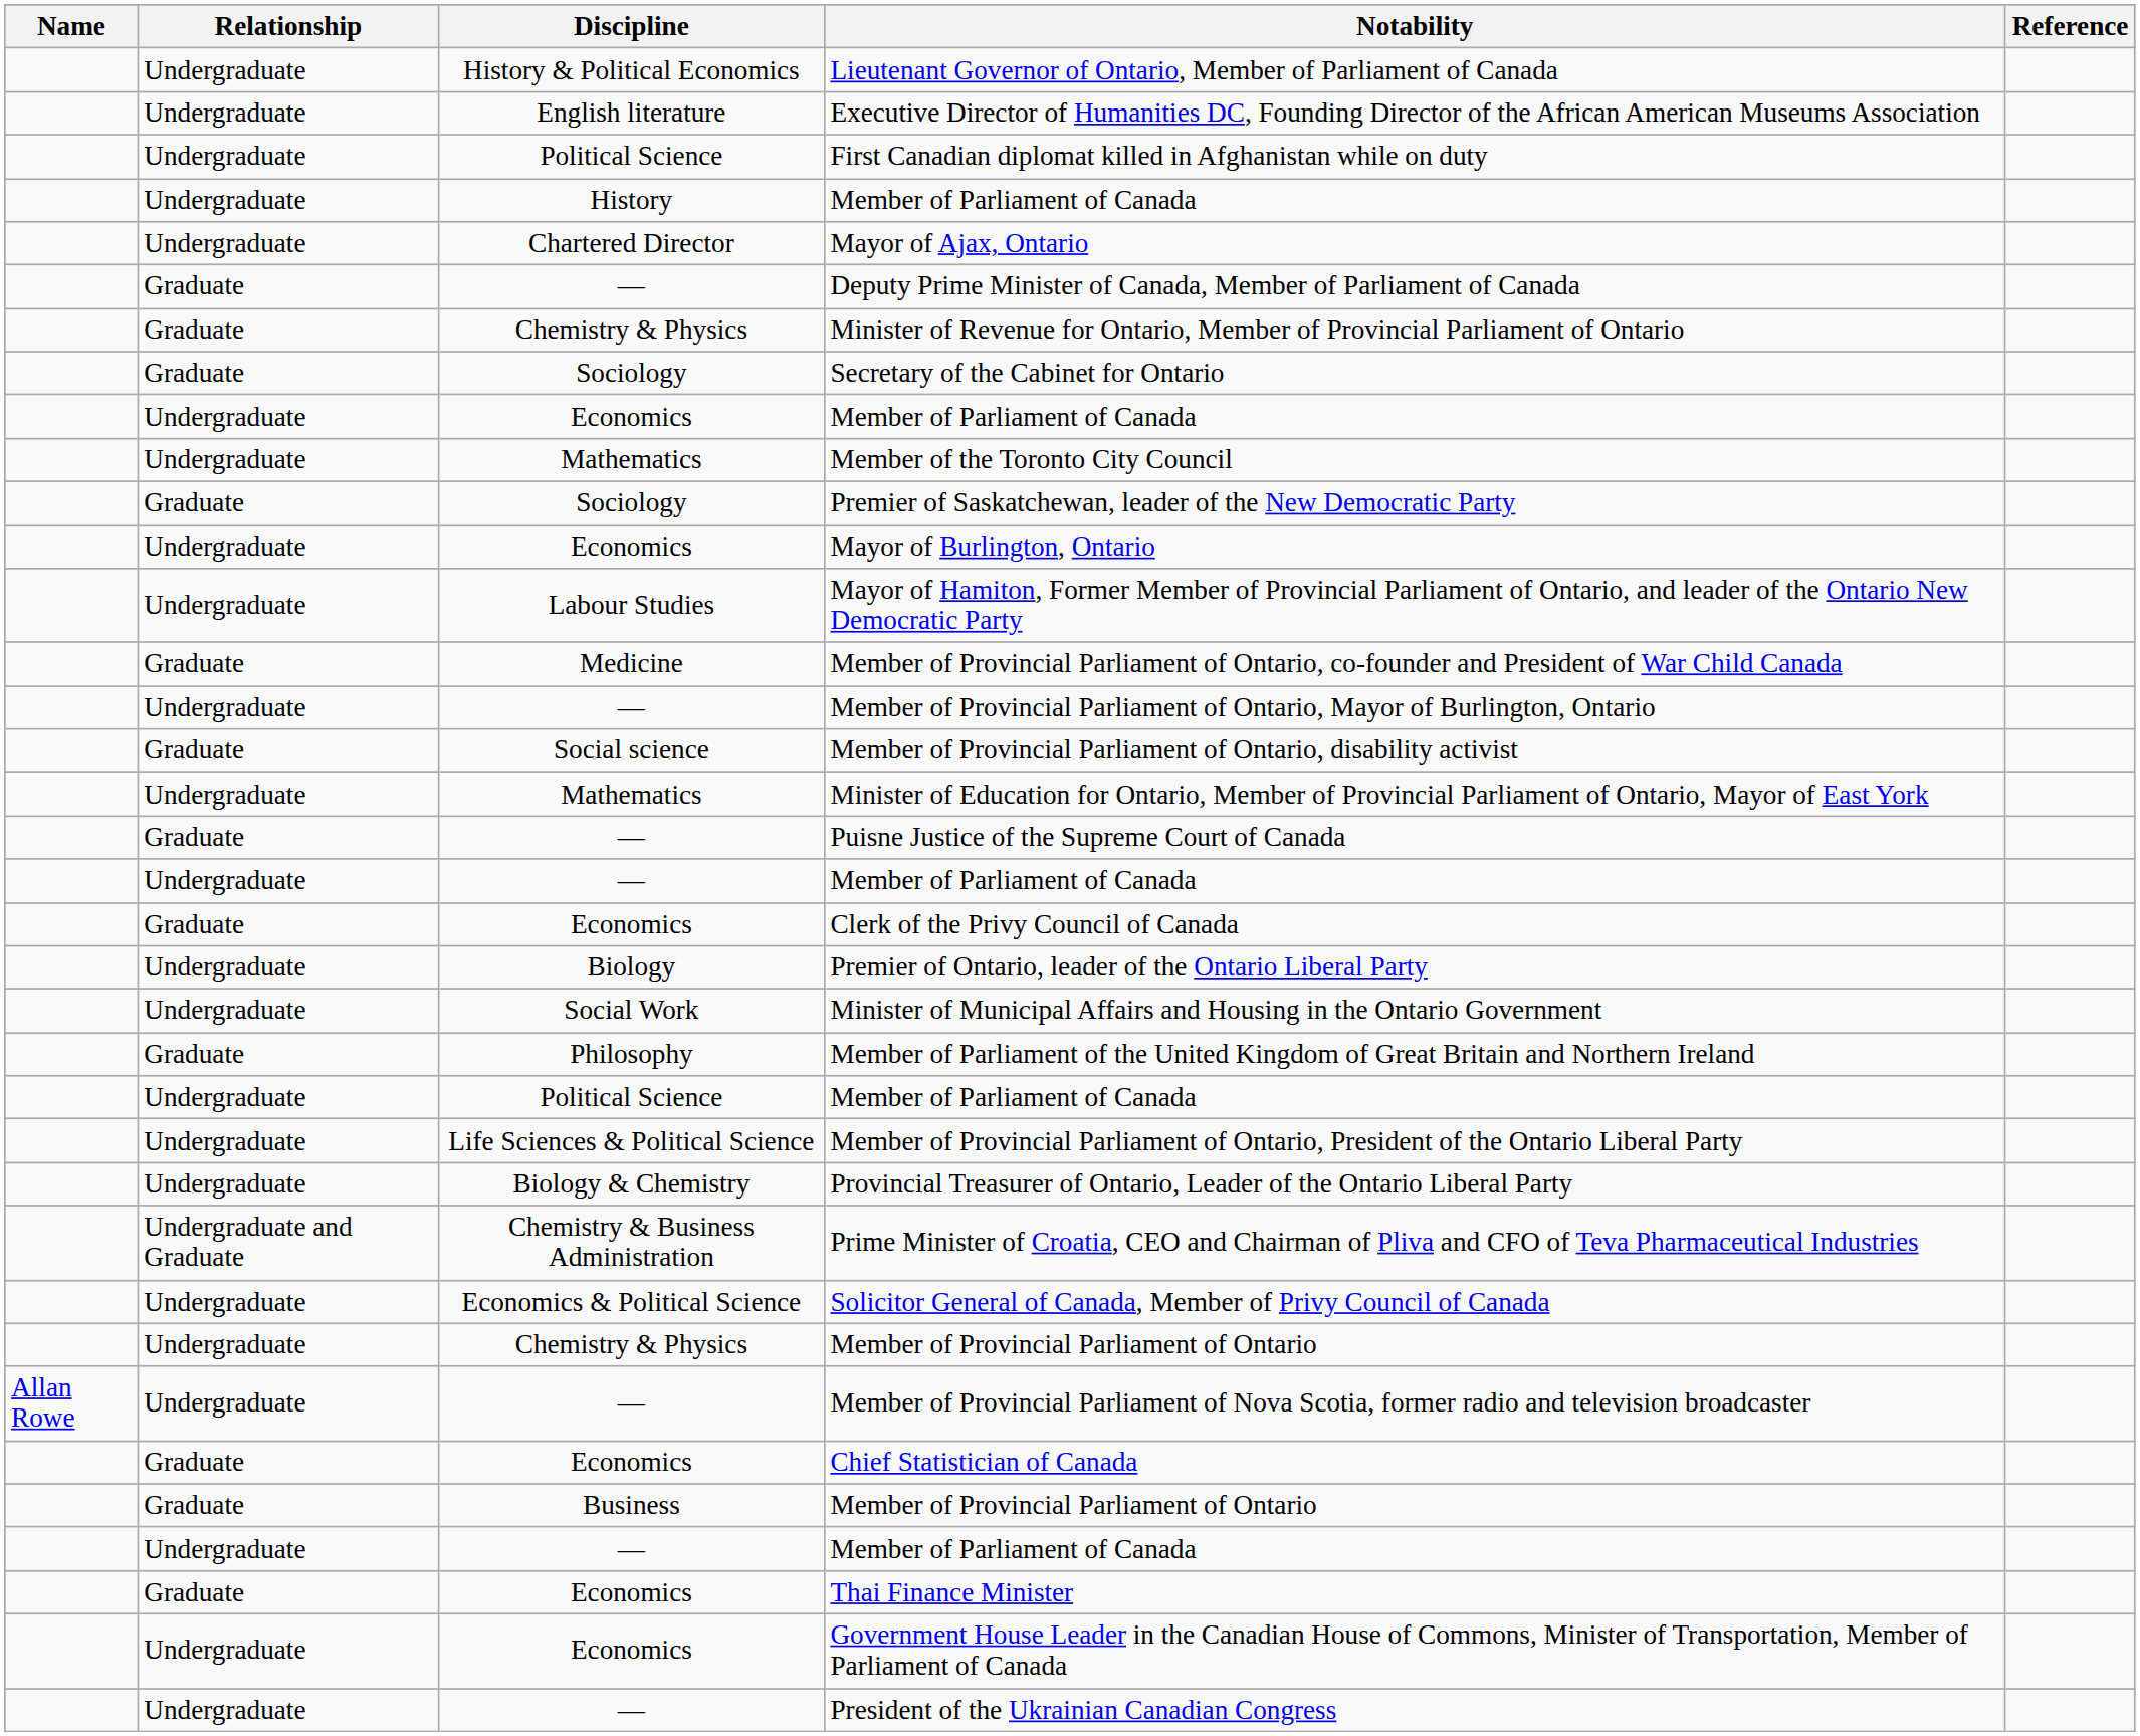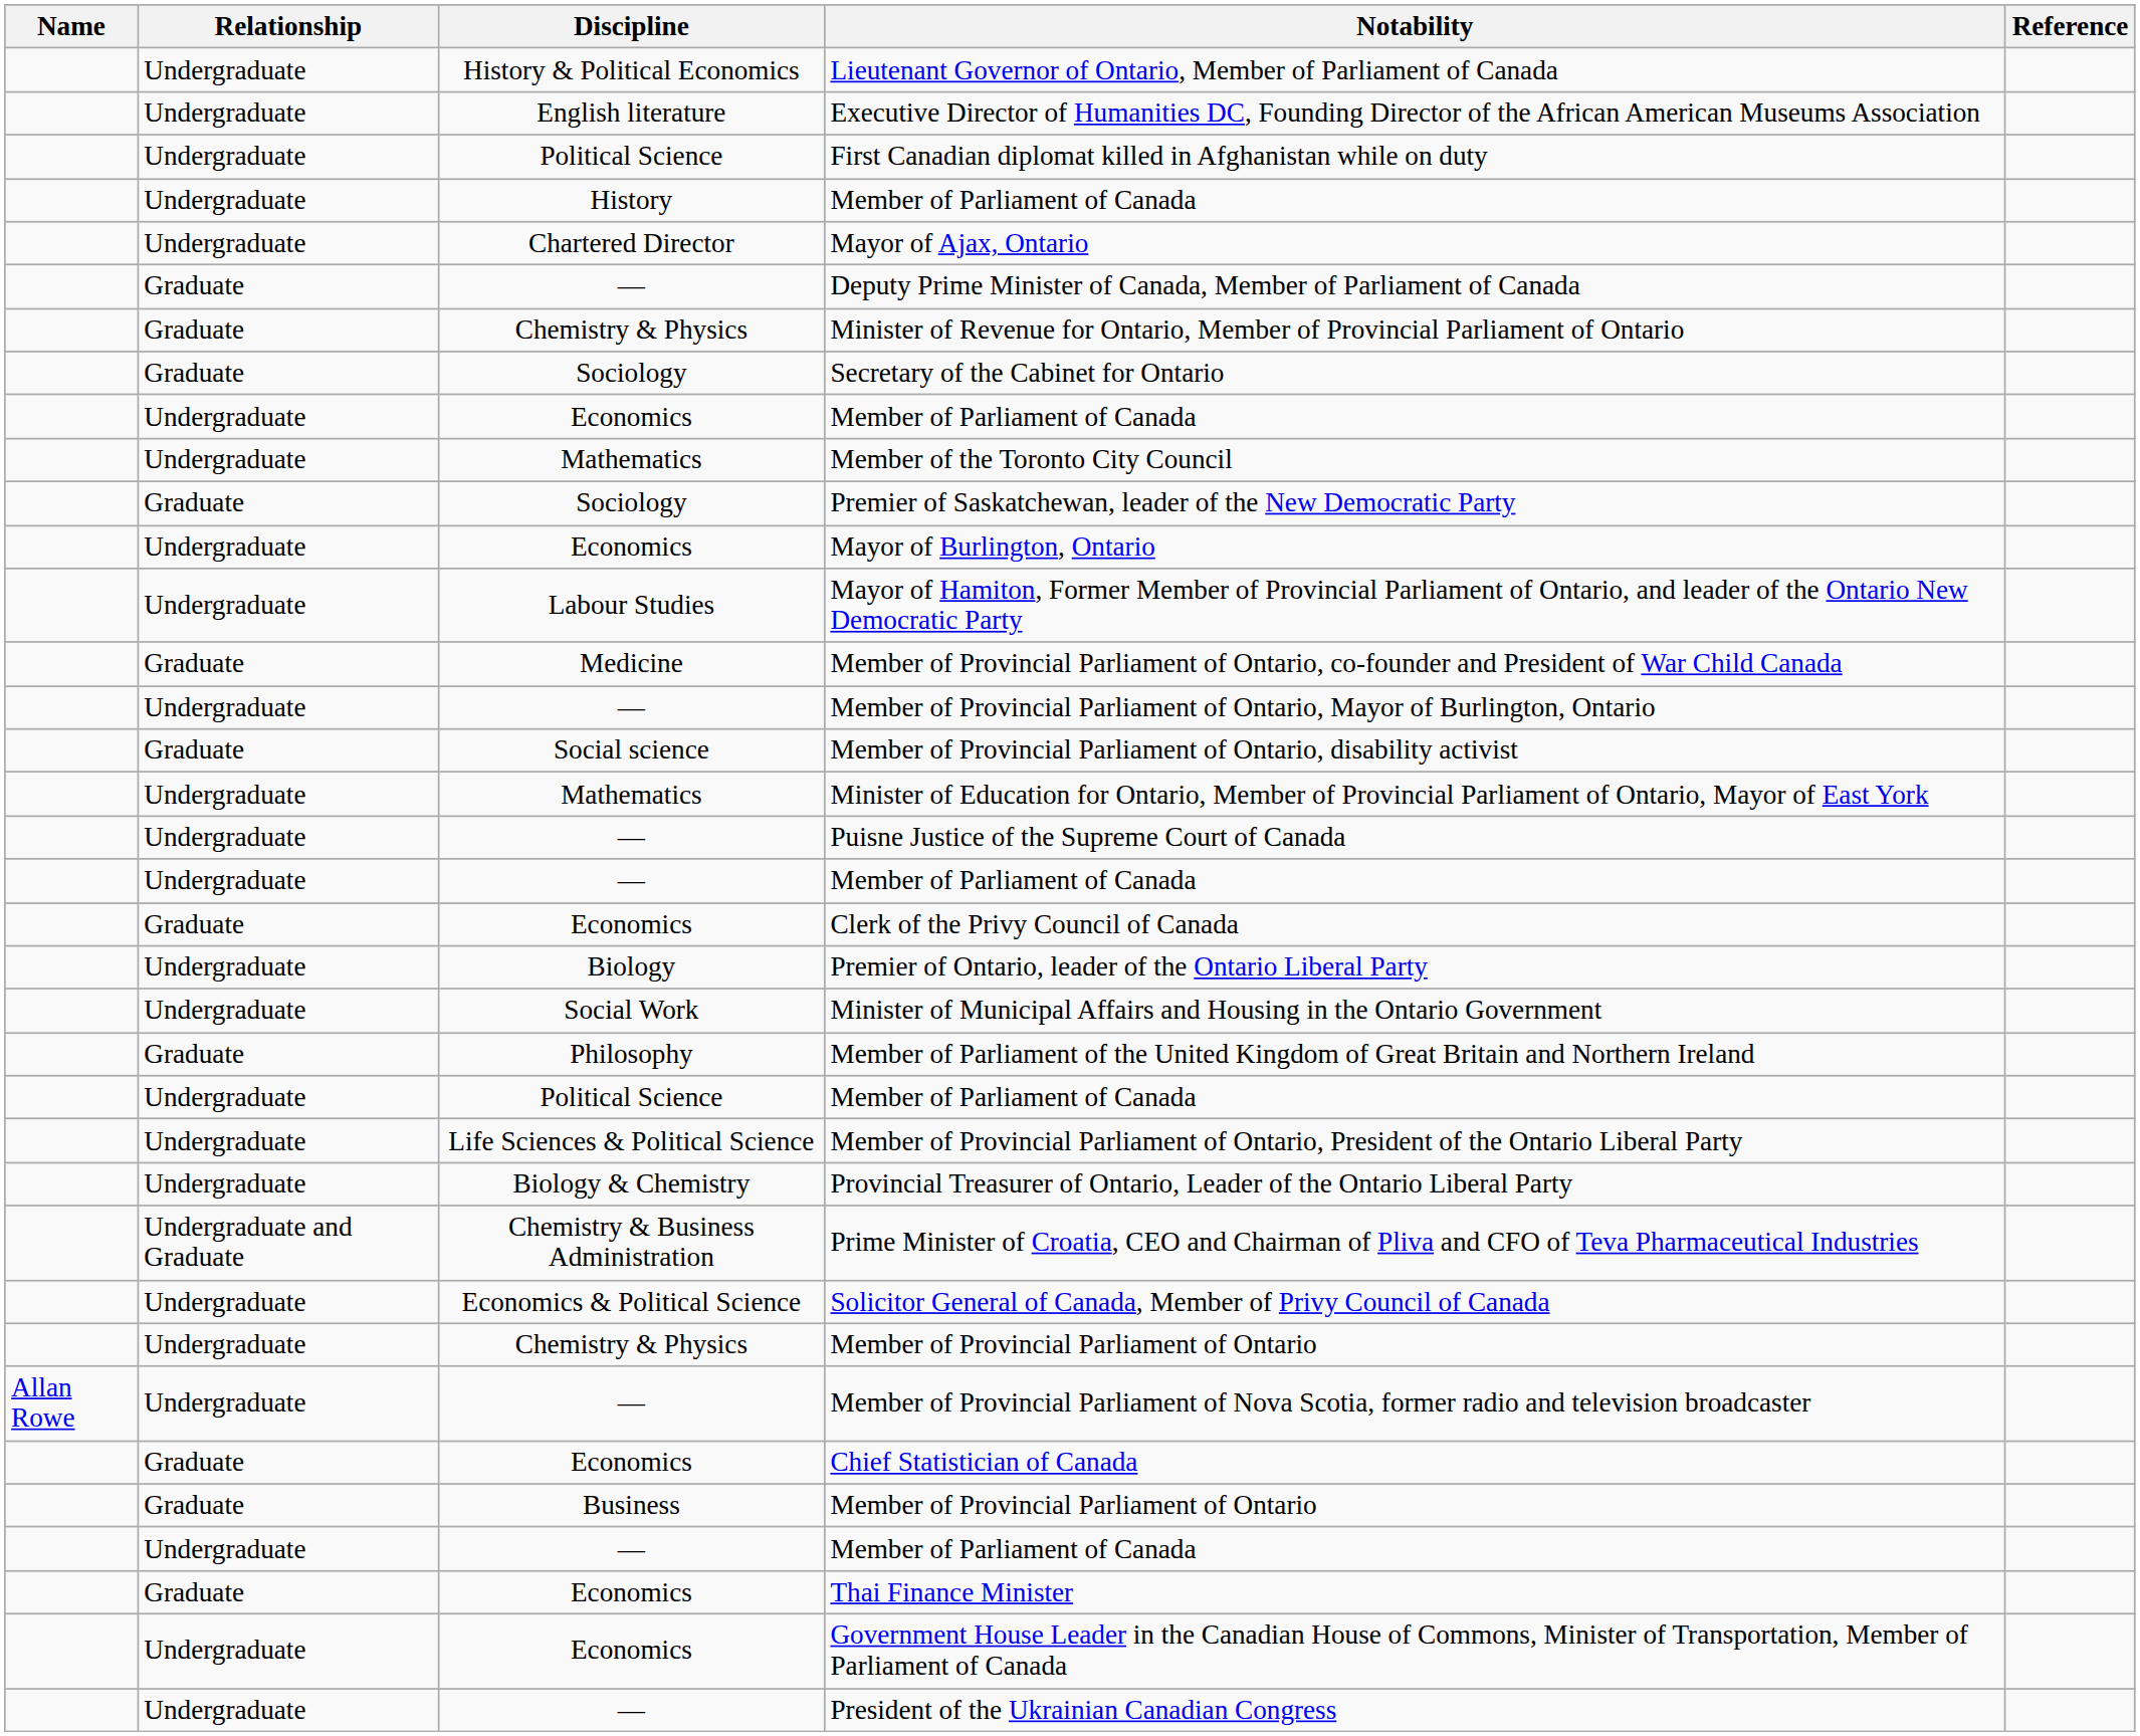Puisne Justice of the Supreme Court of Canada | Relationship: Graduate -> Undergraduate
